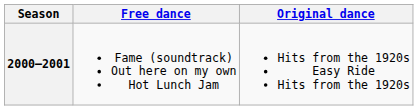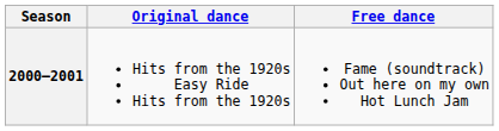columns swapped: Original dance <-> Free dance
